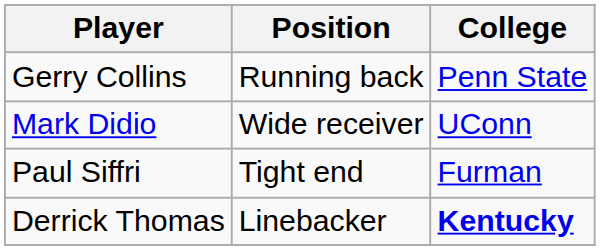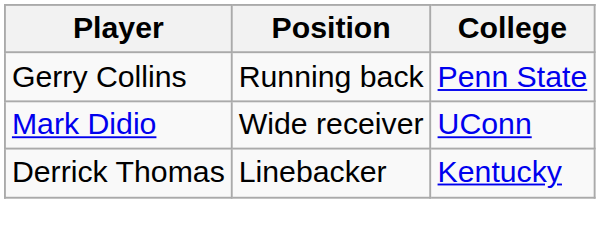- row: Paul Siffri | Tight end | Furman
Derrick Thomas | College: bold -> normal
